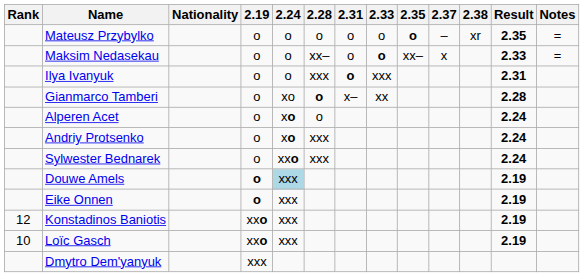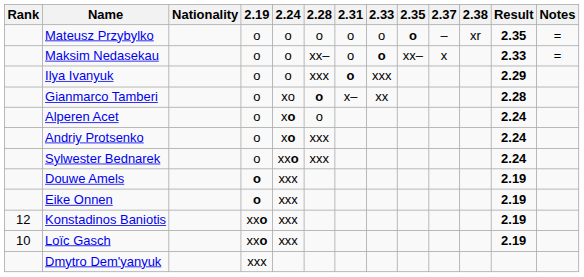Ilya Ivanyuk | Result: 2.31 -> 2.29
Douwe Amels | 2.24: lightblue background -> no background
